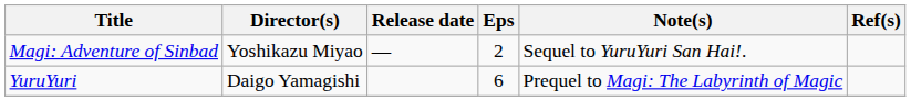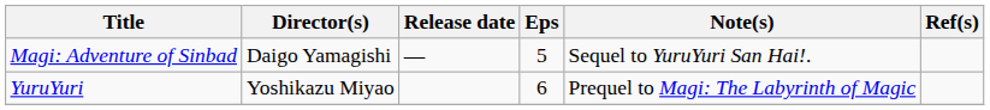Magi: Adventure of Sinbad | Director(s): Yoshikazu Miyao -> Daigo Yamagishi
Magi: Adventure of Sinbad | Eps: 2 -> 5
YuruYuri | Director(s): Daigo Yamagishi -> Yoshikazu Miyao
